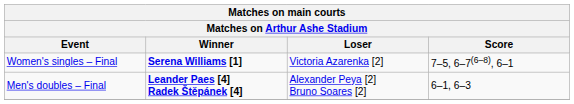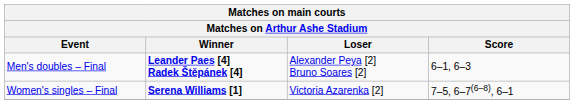rows swapped: Men's doubles – Final <-> Women's singles – Final
